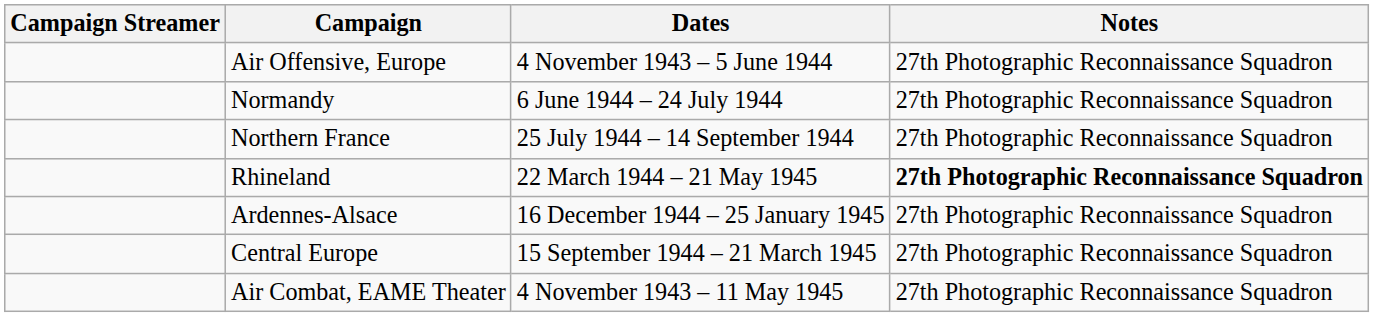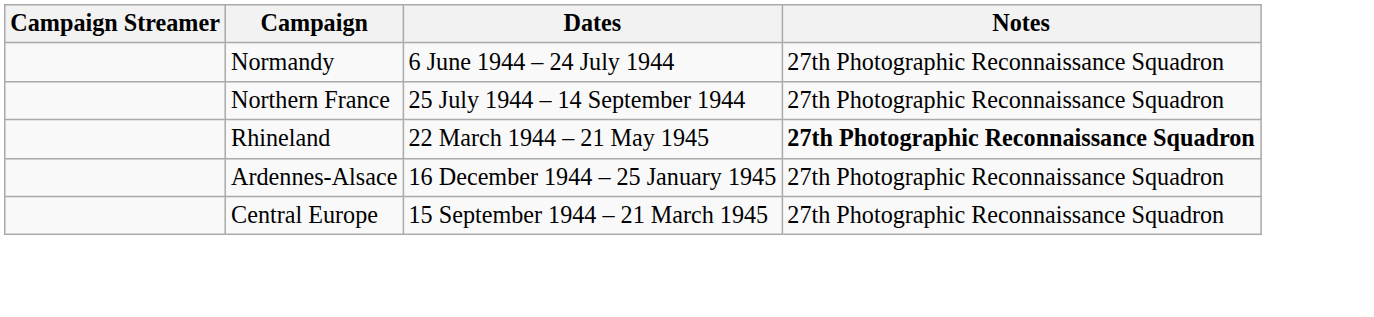- row: Air Offensive, Europe | 4 November 1943 – 5 June 1944 | 27th Photographic Reconnaissance Squadron
- row: Air Combat, EAME Theater | 4 November 1943 – 11 May 1945 | 27th Photographic Reconnaissance Squadron
